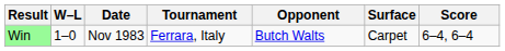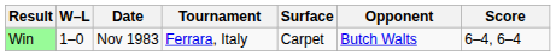columns swapped: Surface <-> Opponent
